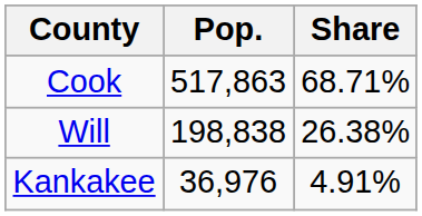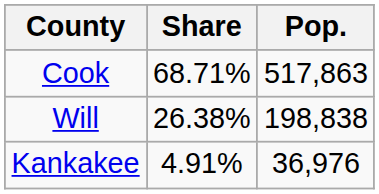columns swapped: Pop. <-> Share
